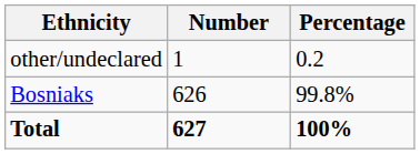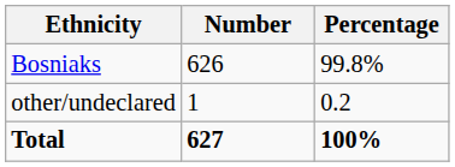rows swapped: Bosniaks <-> other/undeclared
